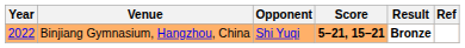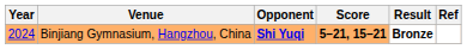Binjiang Gymnasium, Hangzhou, China | Year: 2022 -> 2024
Binjiang Gymnasium, Hangzhou, China | Opponent: normal -> bold
